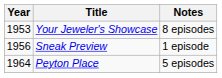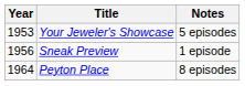Your Jeweler's Showcase | Notes: 8 episodes -> 5 episodes
Peyton Place | Notes: 5 episodes -> 8 episodes
